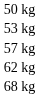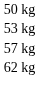- row: 68 kg
